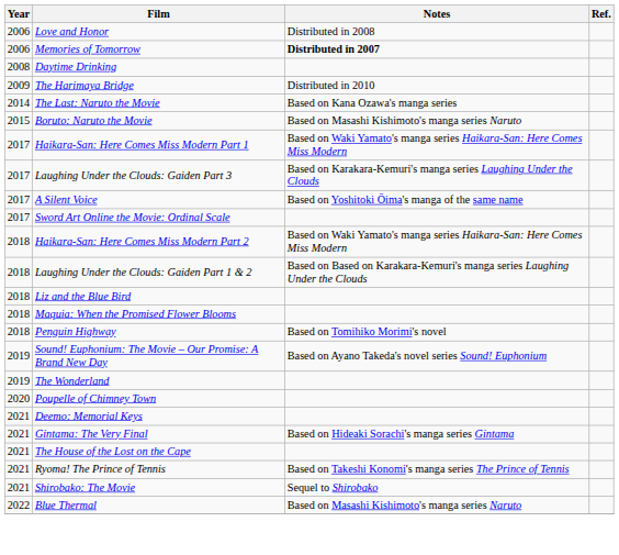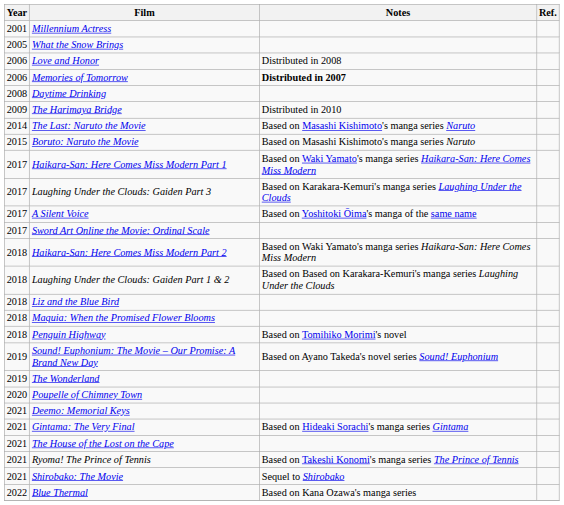+ row: 2001 | Millennium Actress
+ row: 2005 | What the Snow Brings
The Last: Naruto the Movie | Notes: Based on Kana Ozawa's manga series -> Based on Masashi Kishimoto's manga series Naruto
Blue Thermal | Notes: Based on Masashi Kishimoto's manga series Naruto -> Based on Kana Ozawa's manga series
